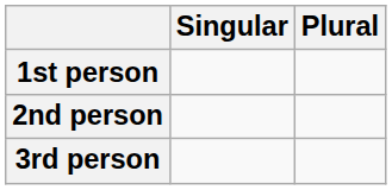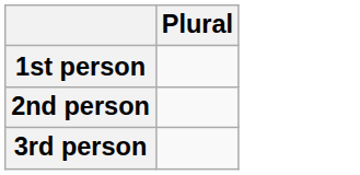- column: Singular
